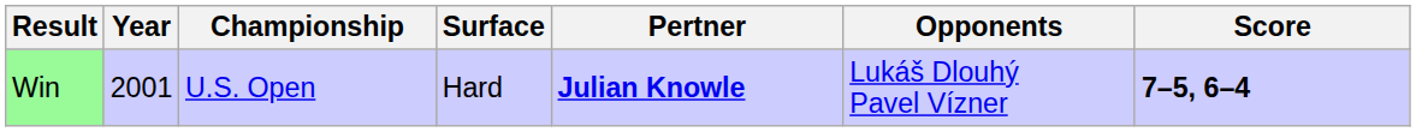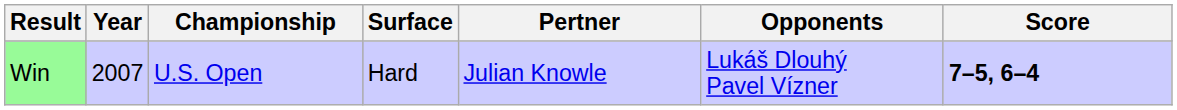Win | Year: 2001 -> 2007
Win | Pertner: bold -> normal
